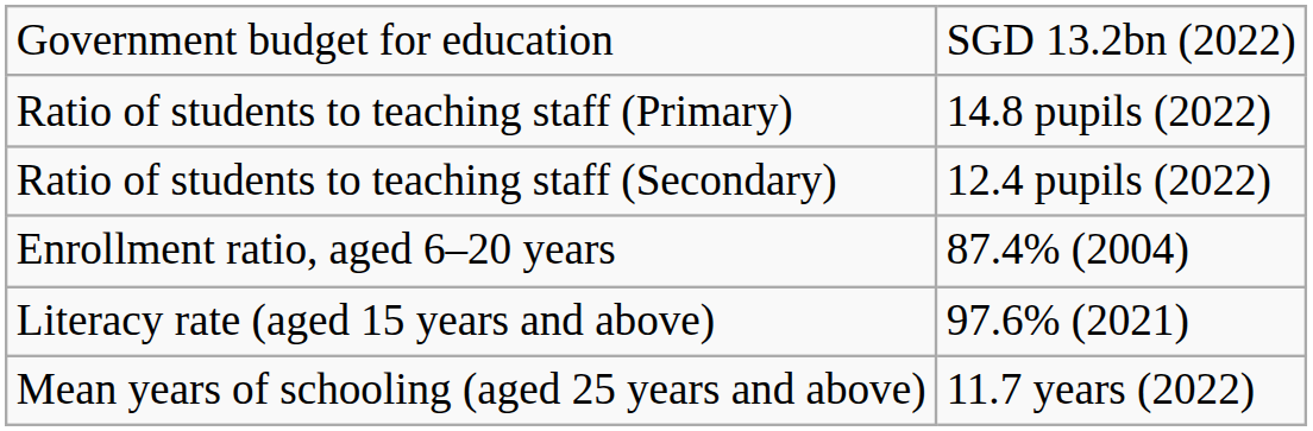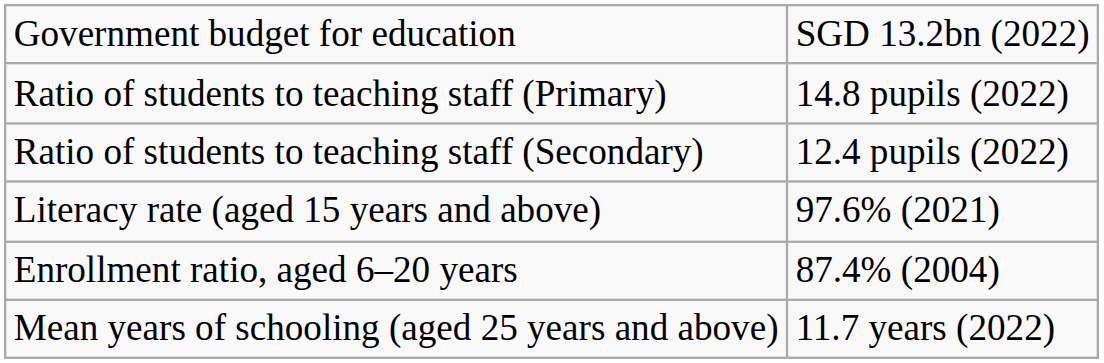rows swapped: Enrollment ratio, aged 6–20 years <-> Literacy rate (aged 15 years and above)
